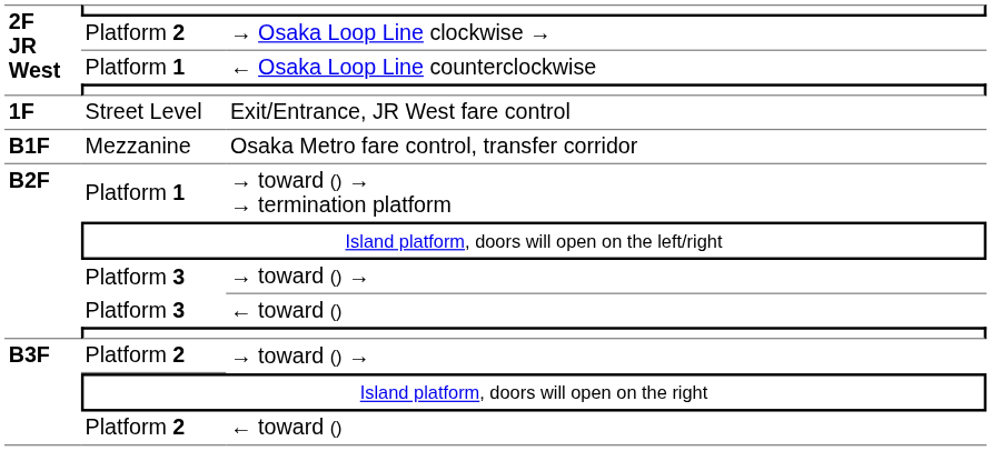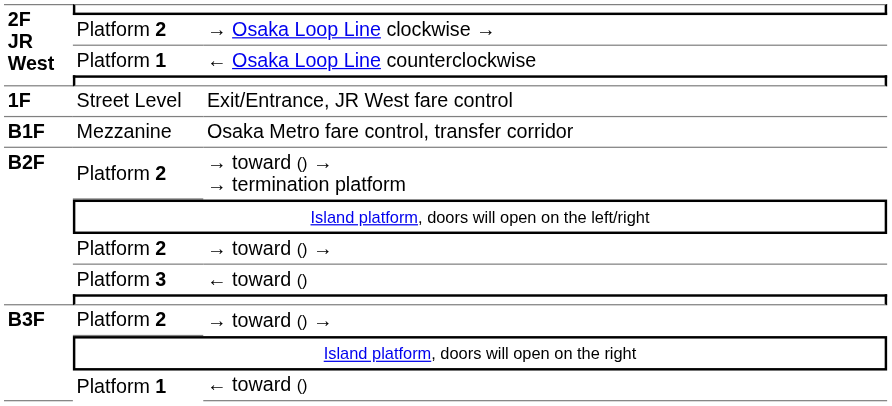→ toward () → → termination platform | column 2: Platform 1 -> Platform 2
B2F / → toward () → | column 2: Platform 3 -> Platform 2
B3F / ← toward () | column 2: Platform 2 -> Platform 1
